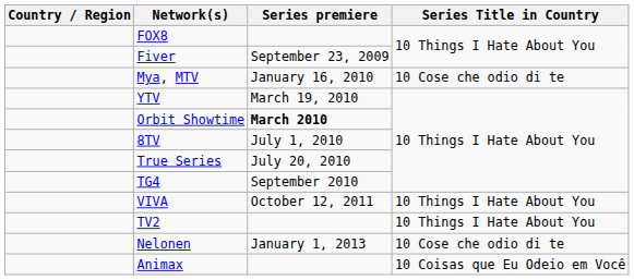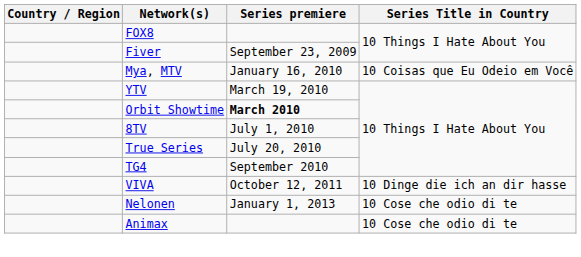Mya, MTV | Series Title in Country: 10 Cose che odio di te -> 10 Coisas que Eu Odeio em Você
VIVA | Series Title in Country: 10 Things I Hate About You -> 10 Dinge die ich an dir hasse
- row: TV2 | 10 Things I Hate About You
Animax | Series Title in Country: 10 Coisas que Eu Odeio em Você -> 10 Cose che odio di te
